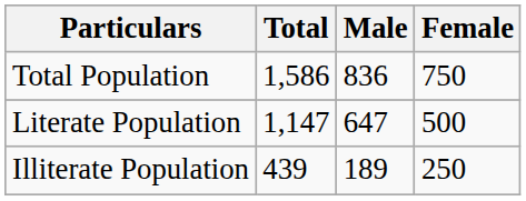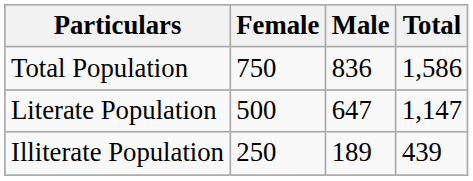columns swapped: Total <-> Female
